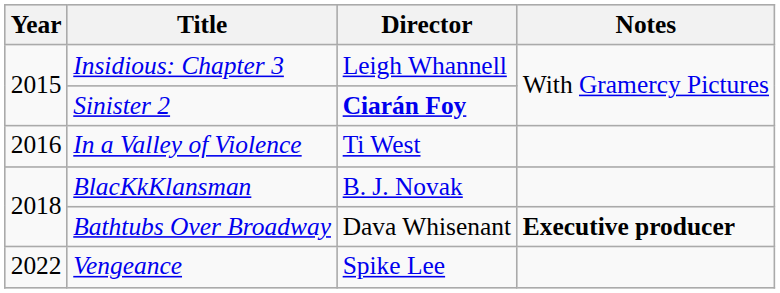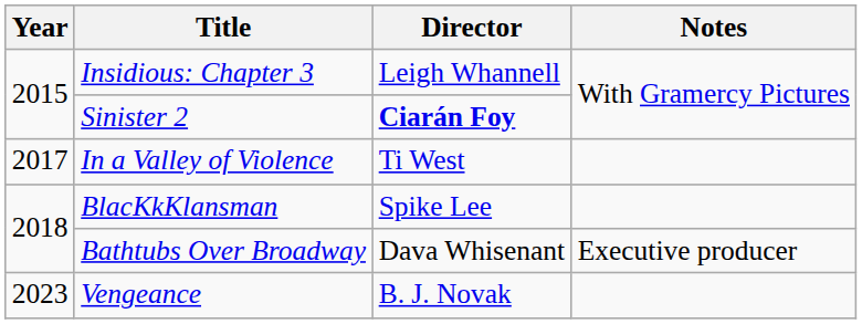In a Valley of Violence | Year: 2016 -> 2017
BlacKkKlansman | Director: B. J. Novak -> Spike Lee
Bathtubs Over Broadway | Notes: bold -> normal
Vengeance | Year: 2022 -> 2023
Vengeance | Director: Spike Lee -> B. J. Novak
